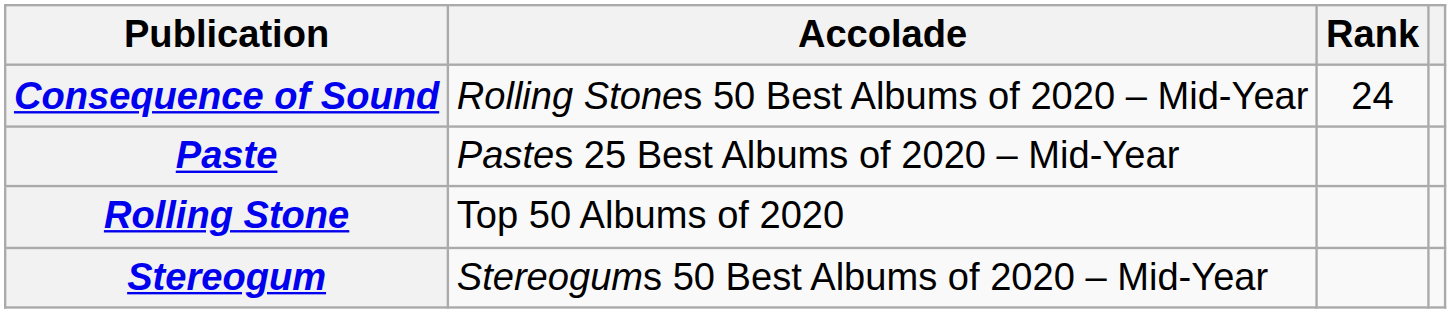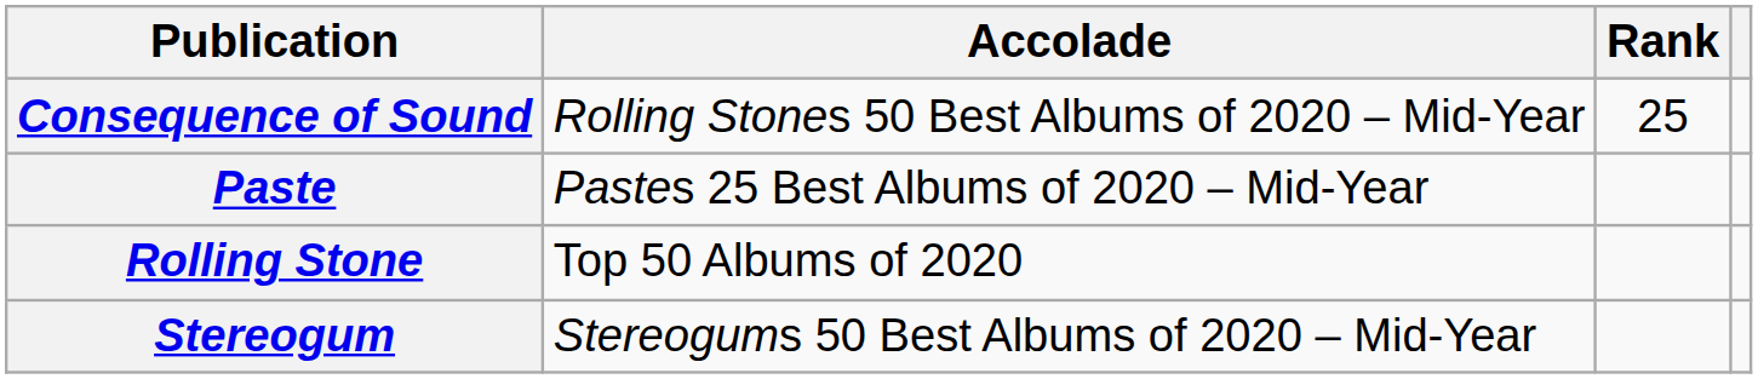Consequence of Sound | Rank: 24 -> 25
